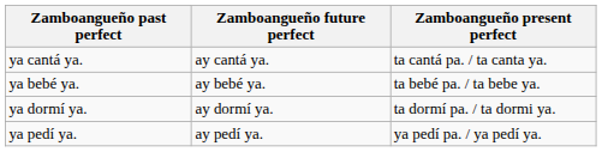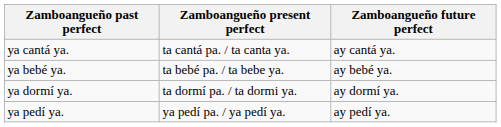columns swapped: Zamboangueño present perfect <-> Zamboangueño future perfect
